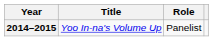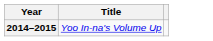- column: Role | Panelist
